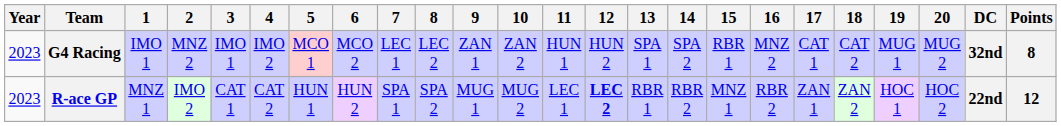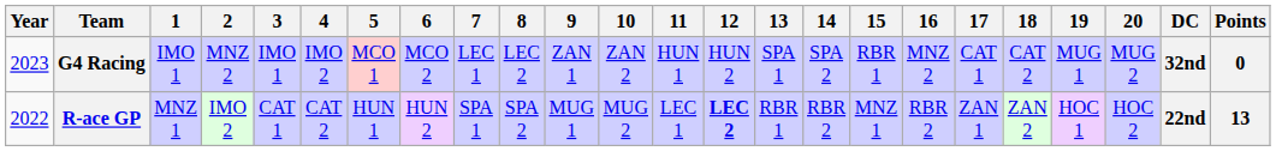G4 Racing | Points: 8 -> 0
R-ace GP | Year: 2023 -> 2022
R-ace GP | Points: 12 -> 13
